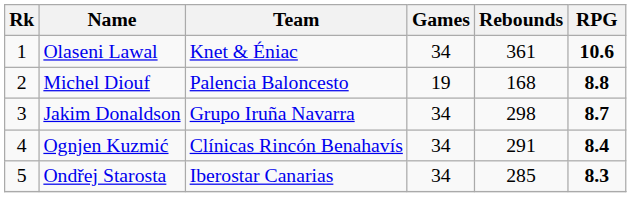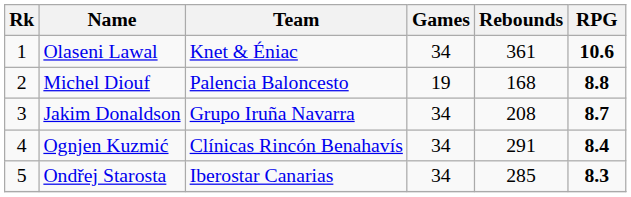Jakim Donaldson | Rebounds: 298 -> 208
